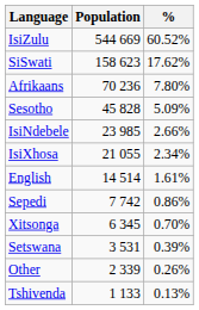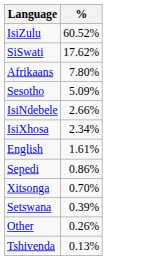- column: Population | 544 669 | 158 623 | 70 236 | 45 828 | 23 985 | 21 055 | 14 514 | 7 742 | 6 345 | 3 531 | 2 339 | 1 133
